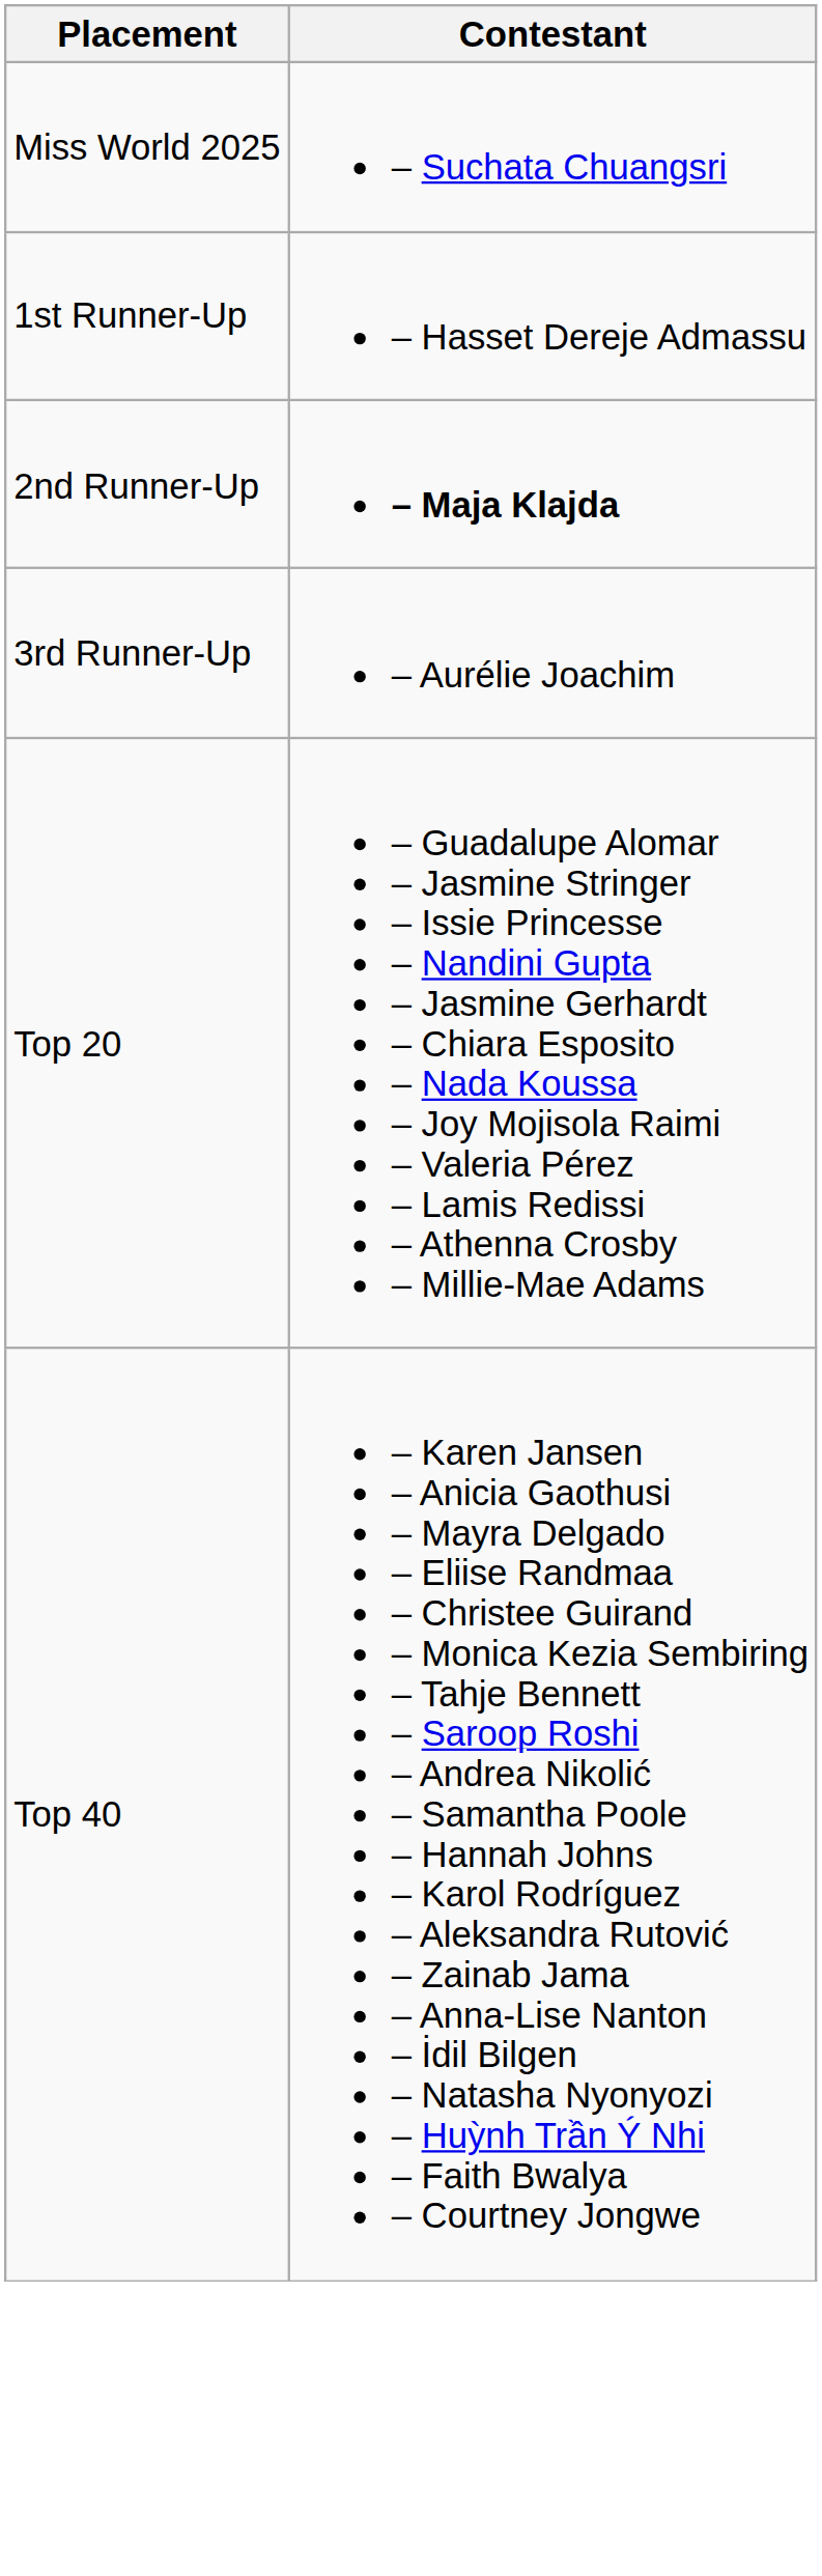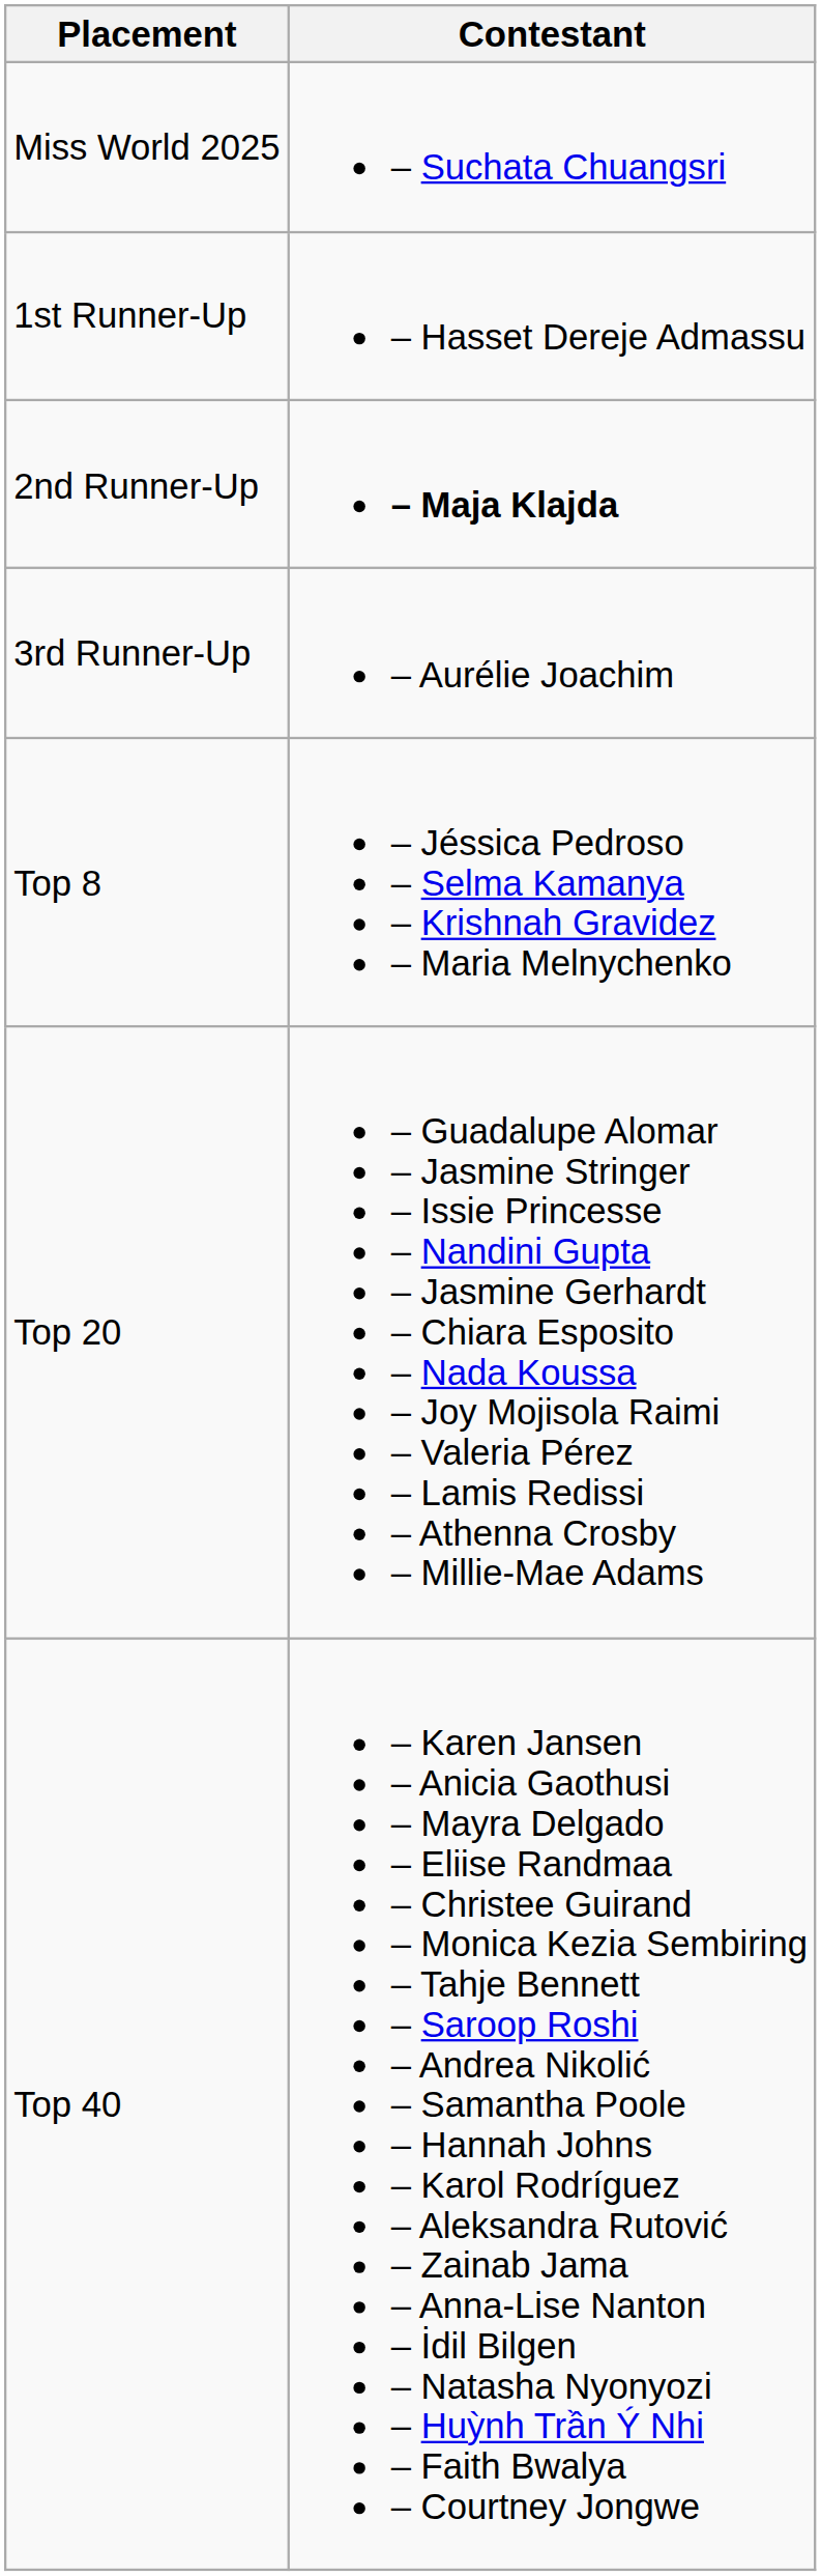+ row: Top 8 | – Jéssica Pedroso – Selma Kamanya – Krishnah Gravidez – Maria Melnychenko
